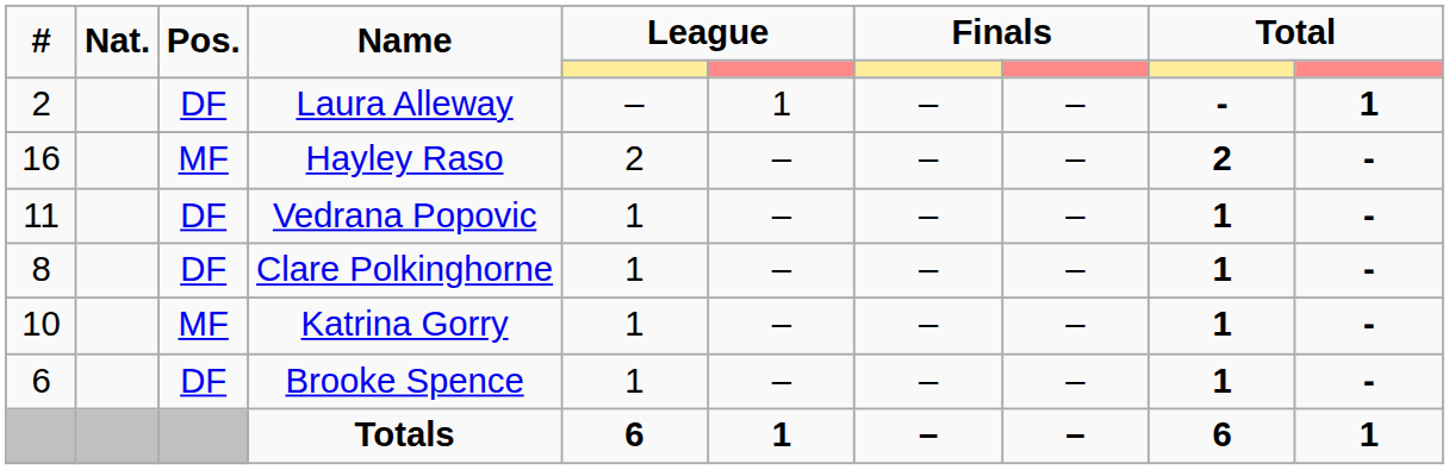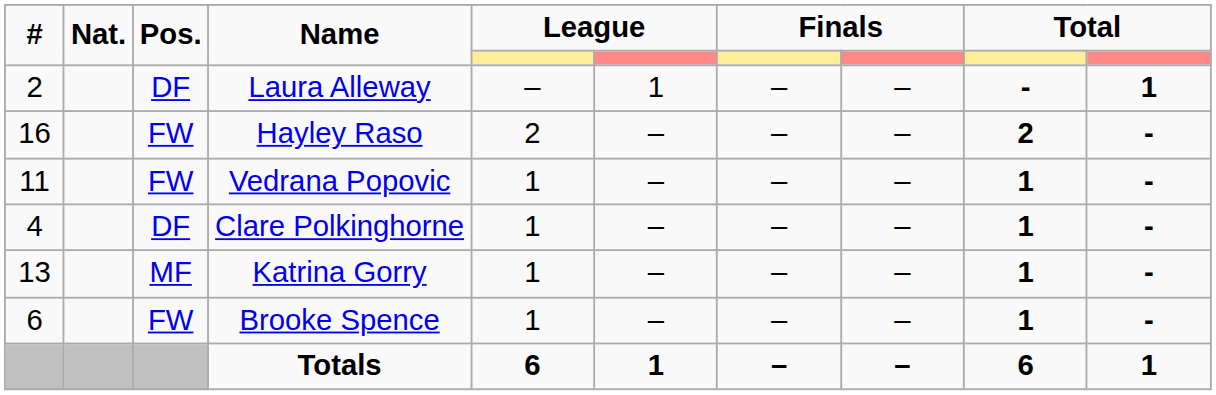Hayley Raso | Pos.: MF -> FW
Vedrana Popovic | Pos.: DF -> FW
Clare Polkinghorne | #: 8 -> 4
Katrina Gorry | #: 10 -> 13
Brooke Spence | Pos.: DF -> FW
